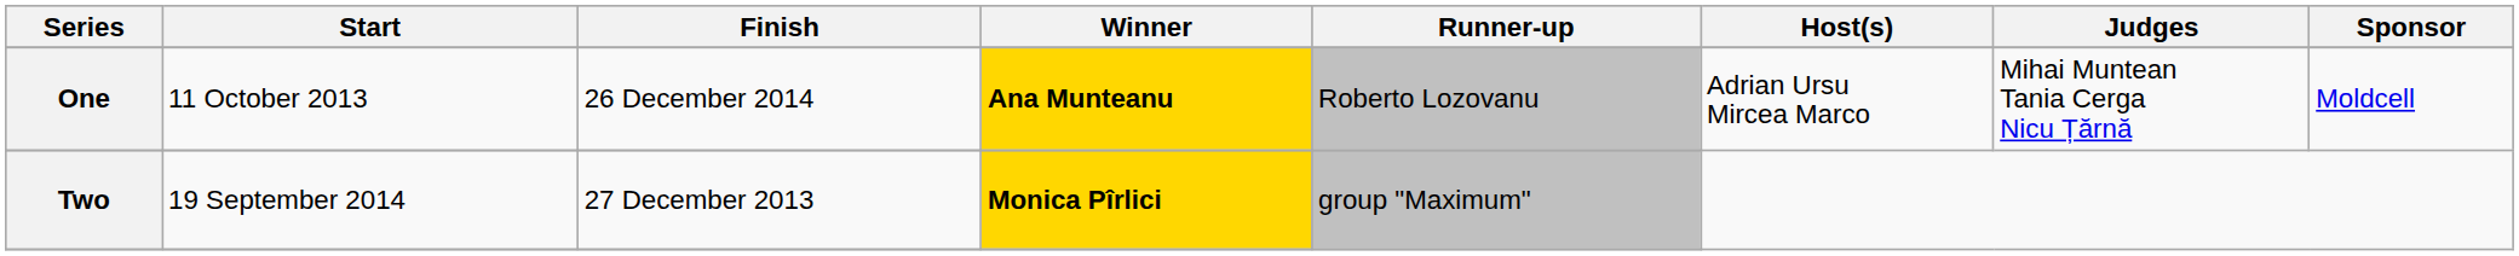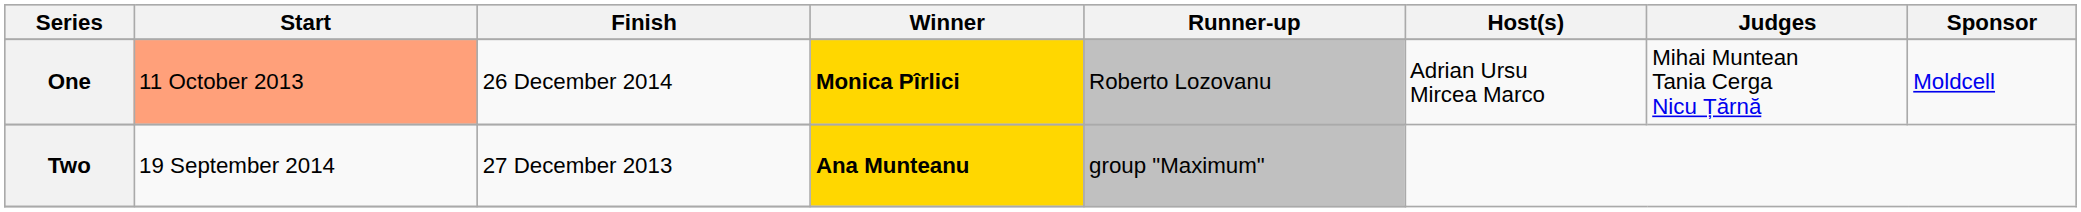One | Start: no background -> lightsalmon background
One | Winner: Ana Munteanu -> Monica Pîrlici
Two | Winner: Monica Pîrlici -> Ana Munteanu
